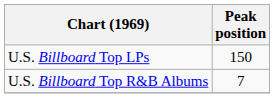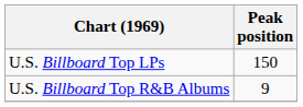U.S. Billboard Top R&B Albums | Peak position: 7 -> 9
